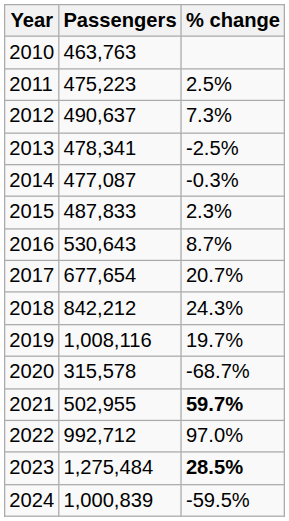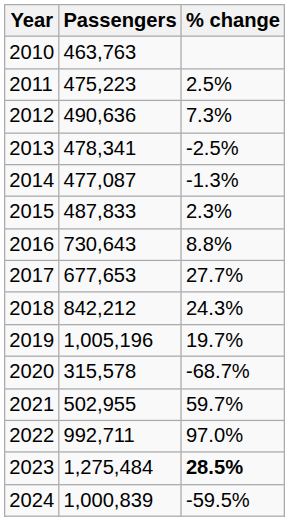2012 | Passengers: 490,637 -> 490,636
2014 | % change: -0.3% -> -1.3%
2016 | Passengers: 530,643 -> 730,643
2016 | % change: 8.7% -> 8.8%
2017 | Passengers: 677,654 -> 677,653
2017 | % change: 20.7% -> 27.7%
2019 | Passengers: 1,008,116 -> 1,005,196
2021 | % change: bold -> normal
2022 | Passengers: 992,712 -> 992,711
